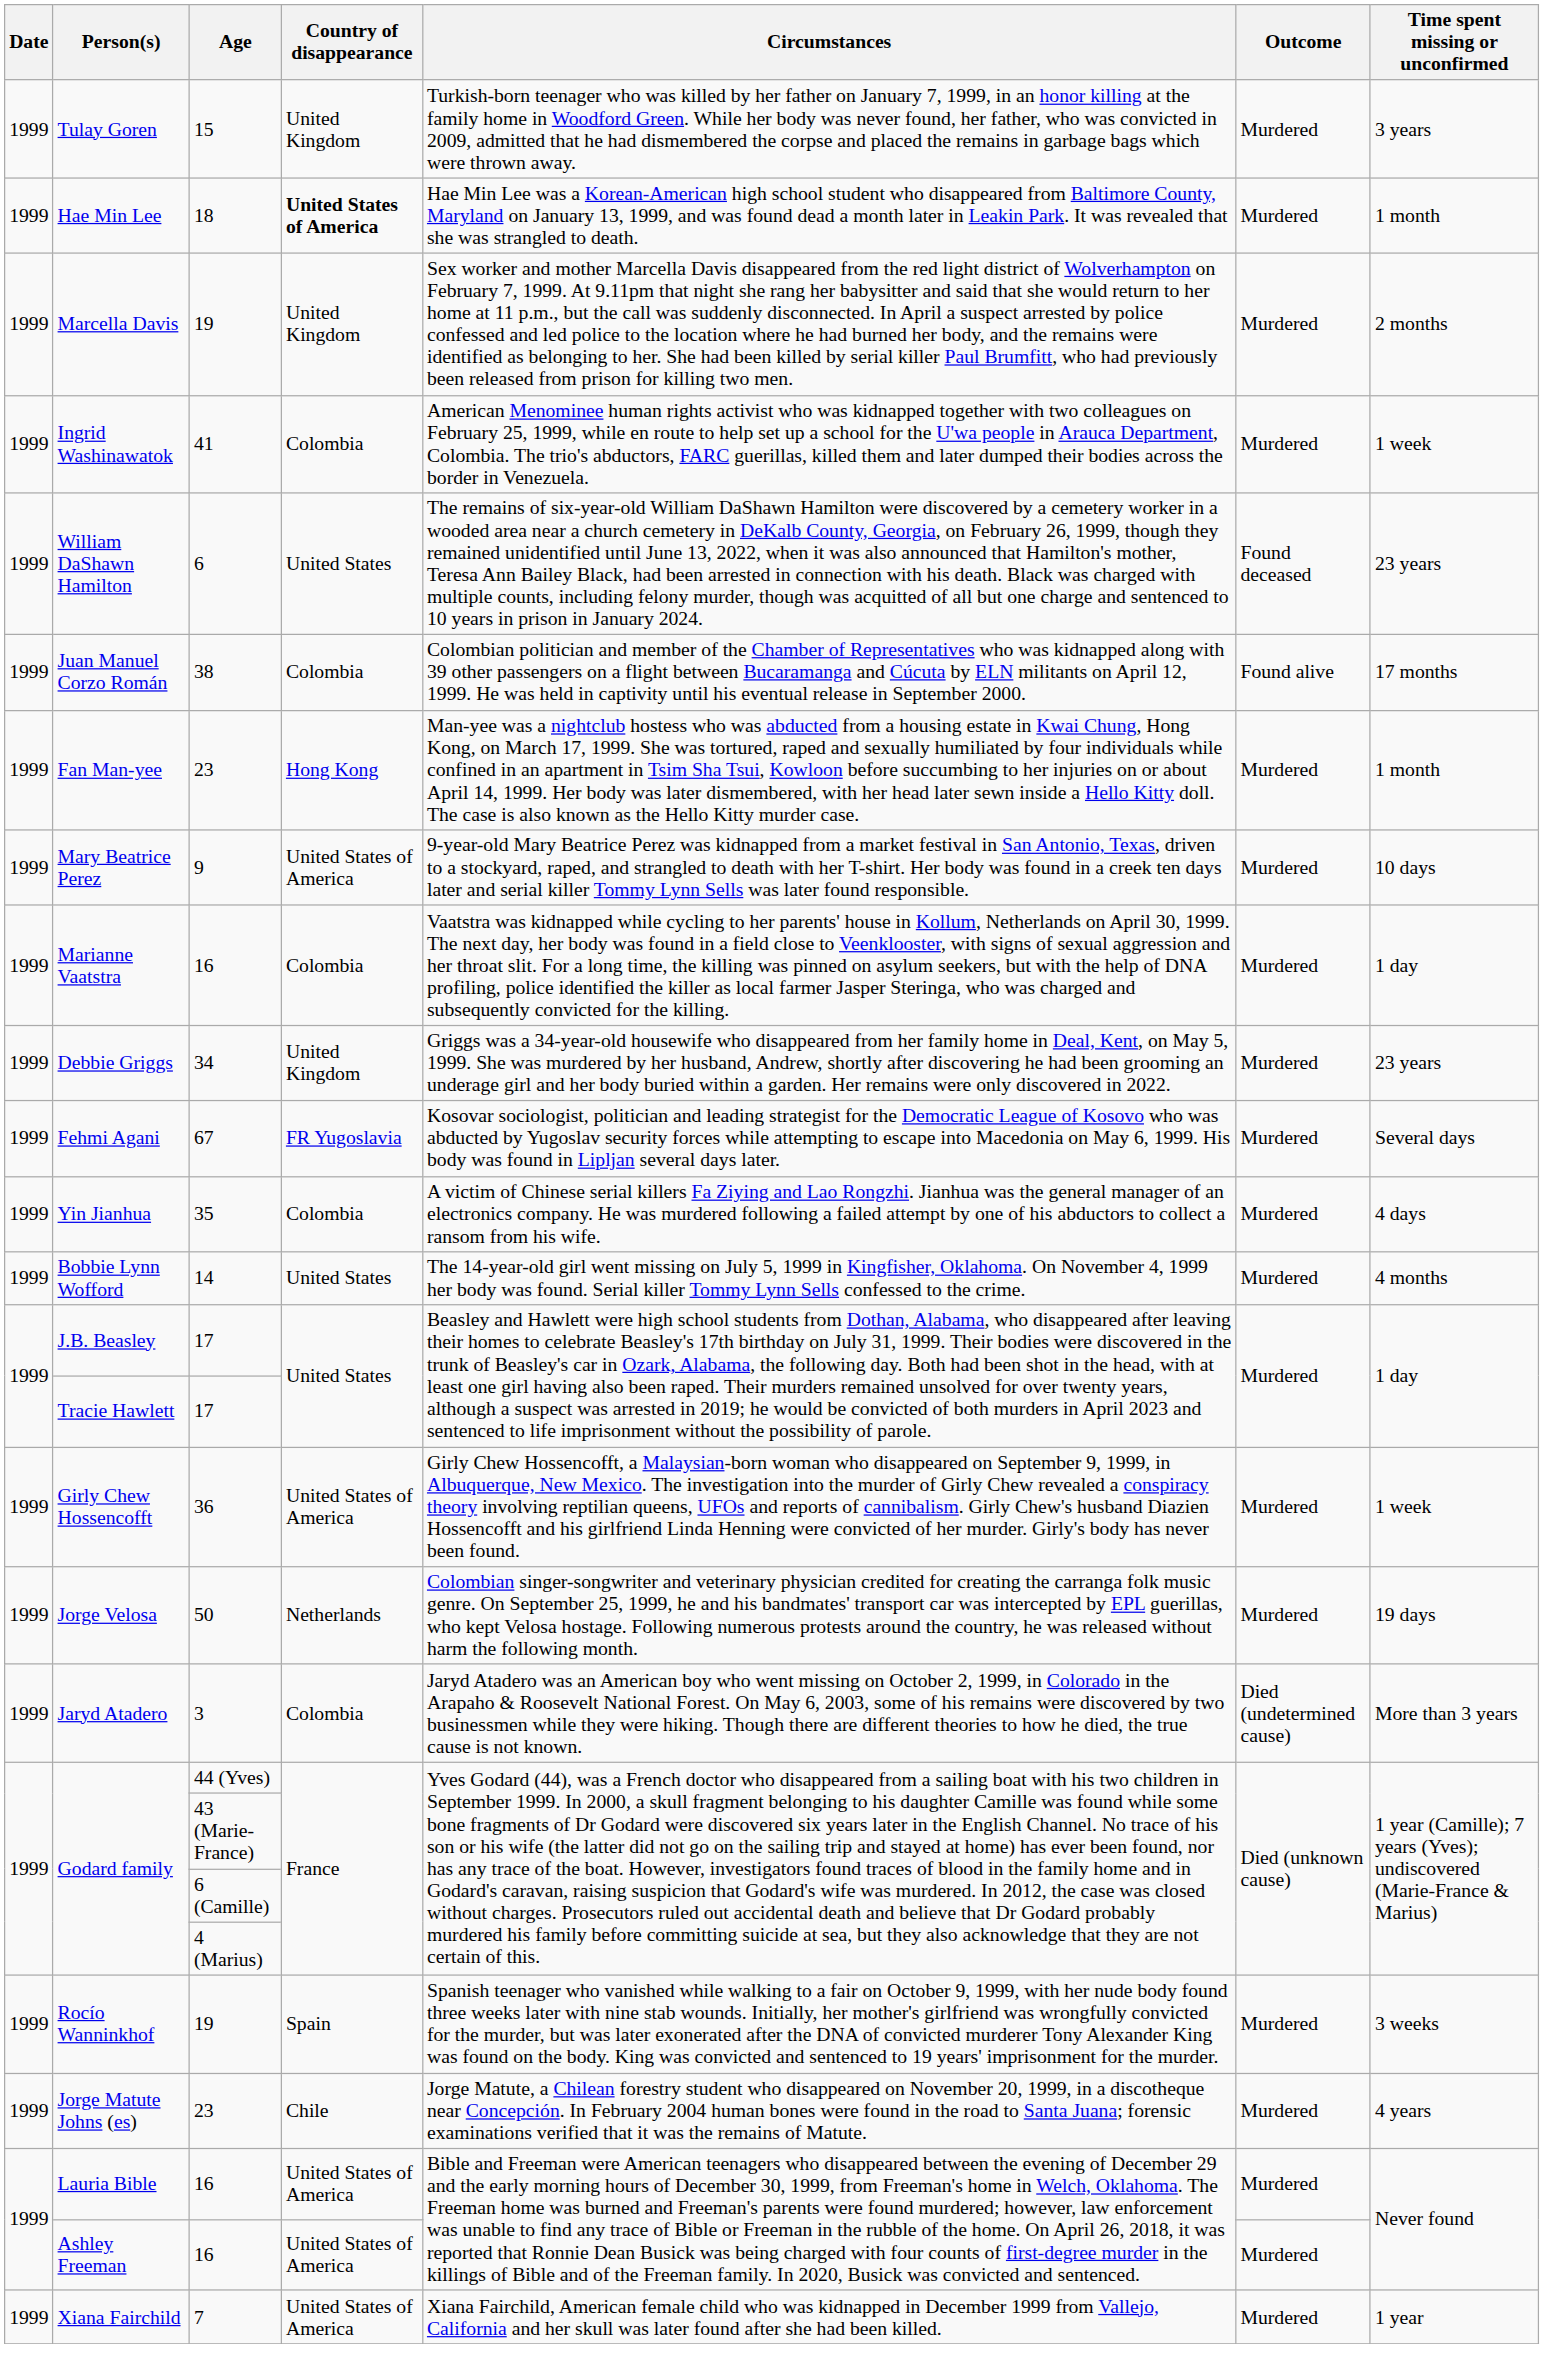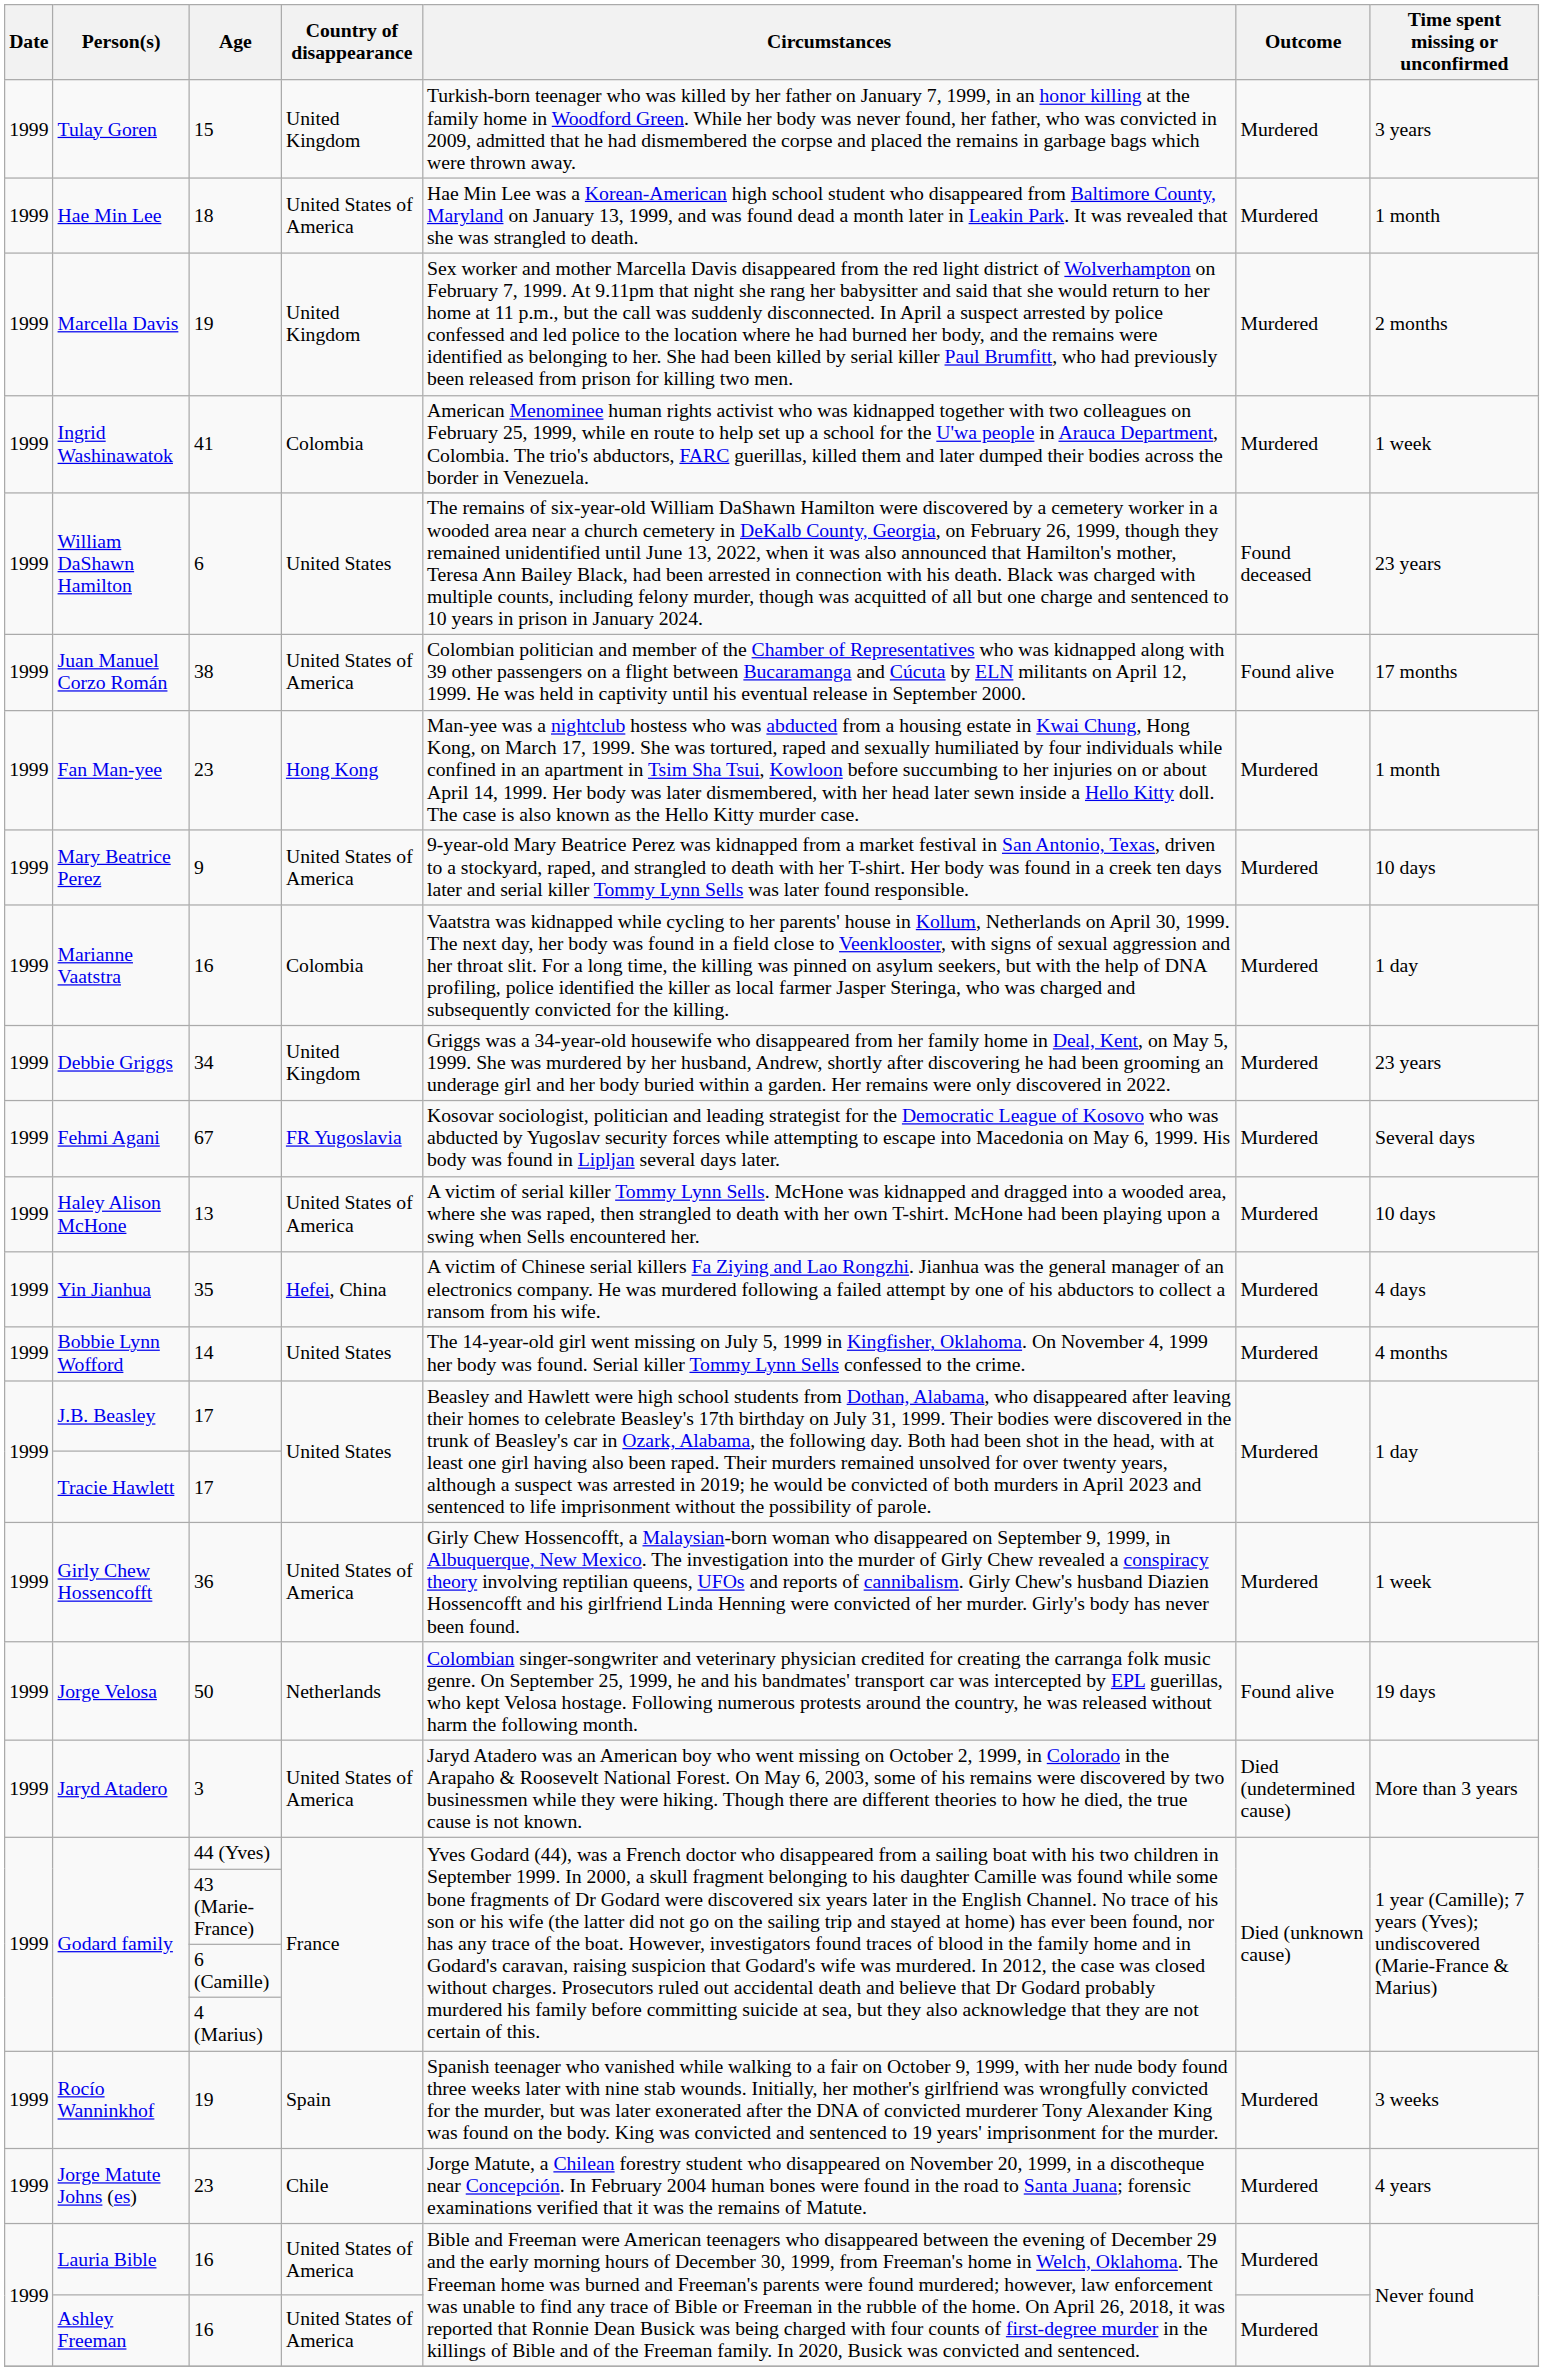Hae Min Lee | Country of disappearance: bold -> normal
Juan Manuel Corzo Román | Country of disappearance: Colombia -> United States of America
+ row: 1999 | Haley Alison McHone | 13 | United States of America | A victim of serial killer Tommy Lynn Sells. McHone was kidnapped and dragged into a wooded area, where she was raped, then strangled to death with her own T-shirt. McHone had been playing upon a swing when Sells encountered her. | Murdered | 10 days
Yin Jianhua | Country of disappearance: Colombia -> Hefei, China
Jorge Velosa | Outcome: Murdered -> Found alive
Jaryd Atadero | Country of disappearance: Colombia -> United States of America
- row: 1999 | Xiana Fairchild | 7 | United States of America | Xiana Fairchild, American female child who was kidnapped in December 1999 from Vallejo, California and her skull was later found after she had been killed. | Murdered | 1 year
